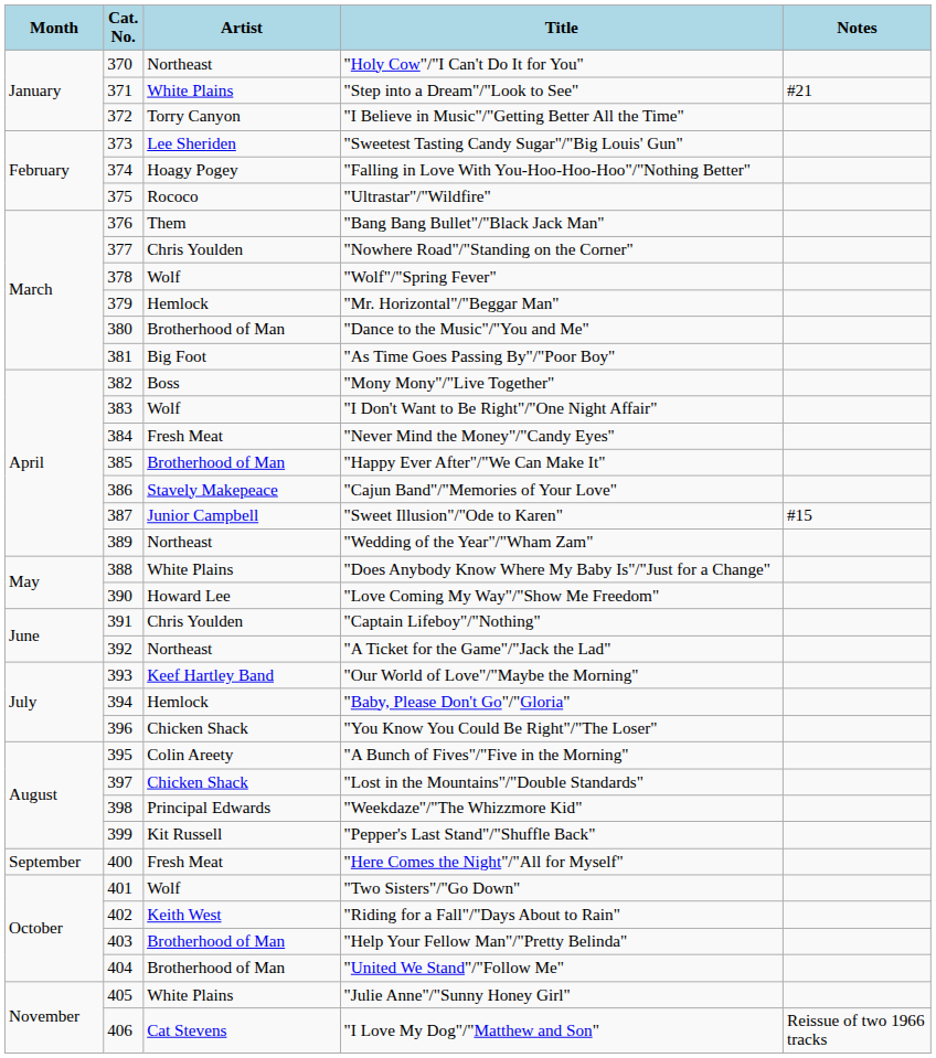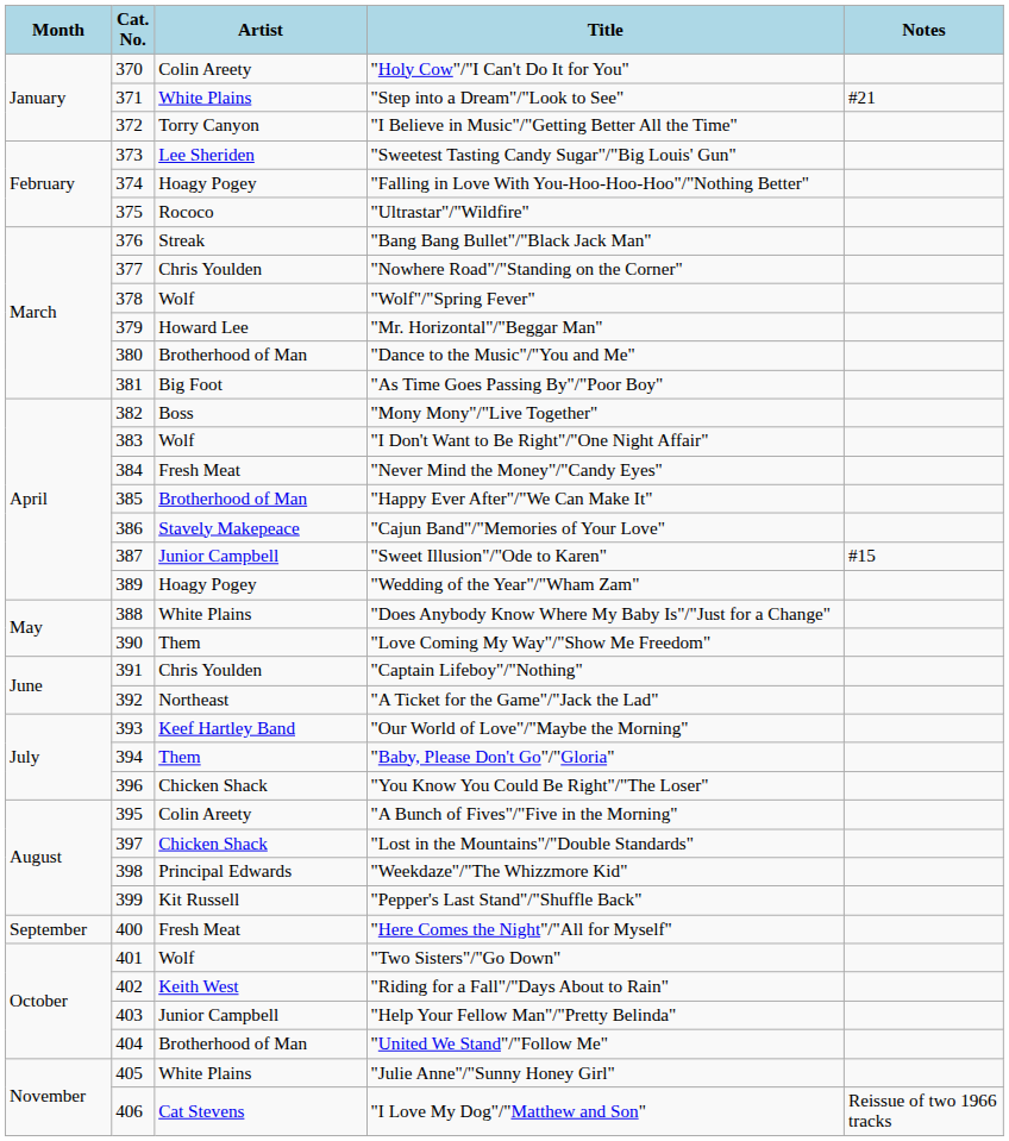"Holy Cow"/"I Can't Do It for You" | Artist: Northeast -> Colin Areety
"Bang Bang Bullet"/"Black Jack Man" | Artist: Them -> Streak
"Mr. Horizontal"/"Beggar Man" | Artist: Hemlock -> Howard Lee
"Wedding of the Year"/"Wham Zam" | Artist: Northeast -> Hoagy Pogey
"Love Coming My Way"/"Show Me Freedom" | Artist: Howard Lee -> Them
"Baby, Please Don't Go"/"Gloria" | Artist: Hemlock -> Them
"Help Your Fellow Man"/"Pretty Belinda" | Artist: Brotherhood of Man -> Junior Campbell
